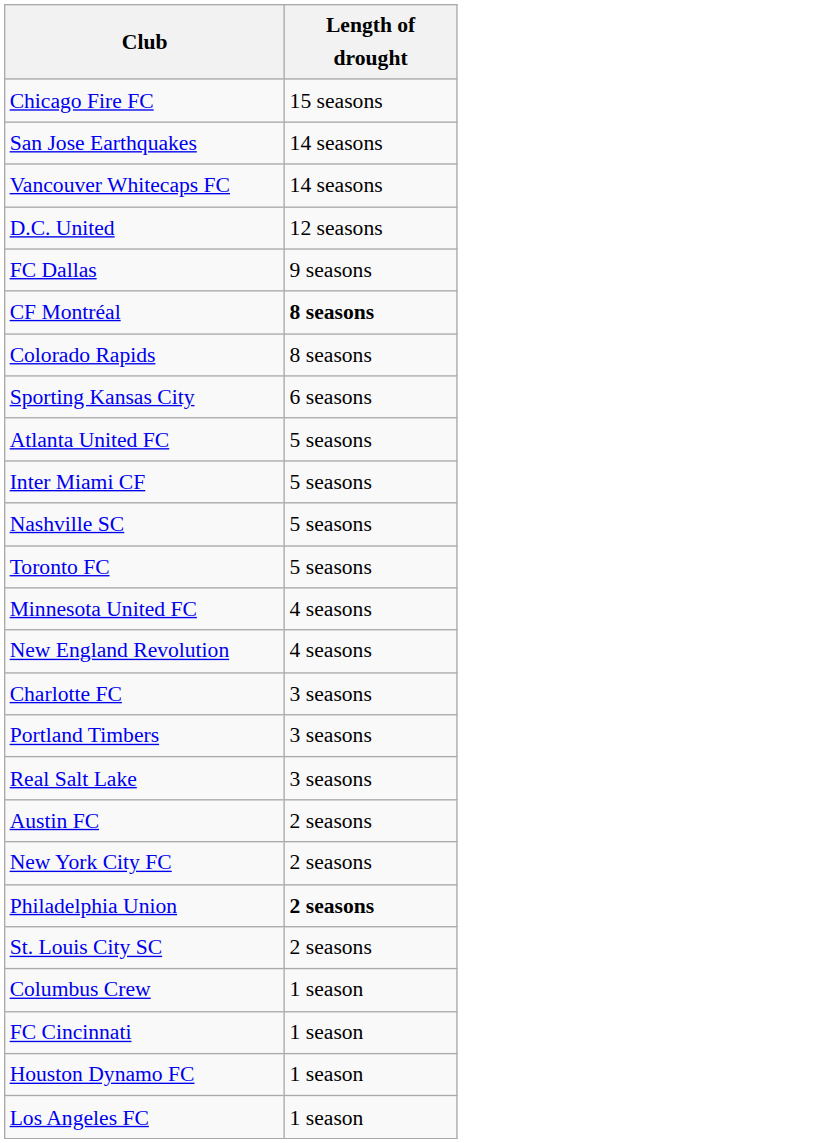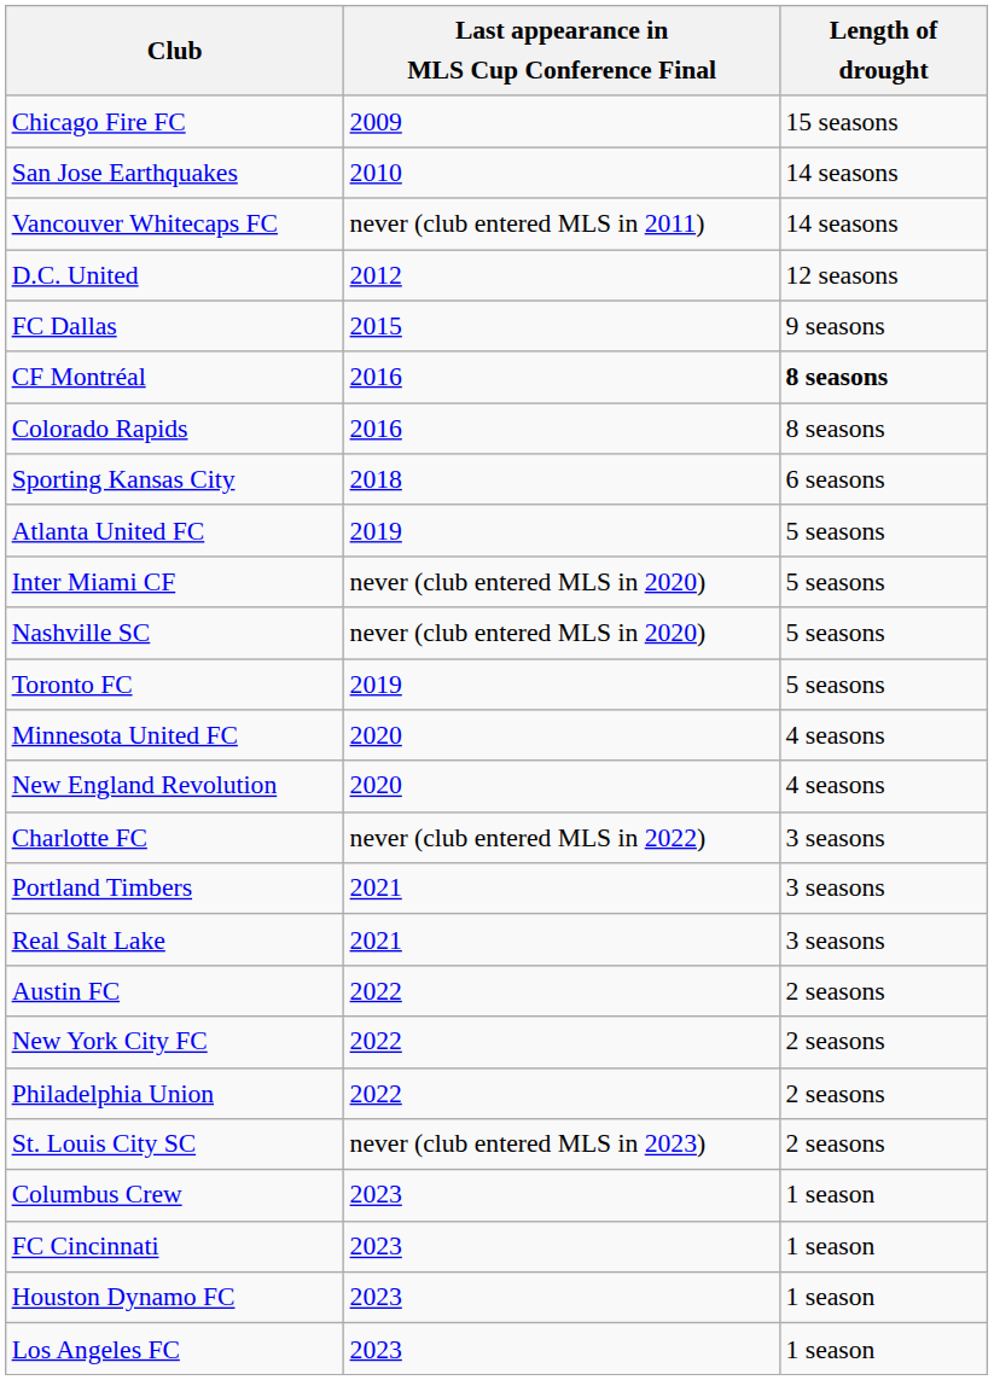+ column: Last appearance in MLS Cup Conference Final | 2009 | 2010 | never (club entered MLS in 2011) | 2012 | 2015 | 2016 | 2016 | 2018 | 2019 | never (club entered MLS in 2020) | never (club entered MLS in 2020) | 2019 | 2020 | 2020 | never (club entered MLS in 2022) | 2021 | 2021 | 2022 | 2022 | 2022 | never (club entered MLS in 2023) | 2023 | 2023 | 2023 | 2023
Philadelphia Union | Length of drought: bold -> normal
